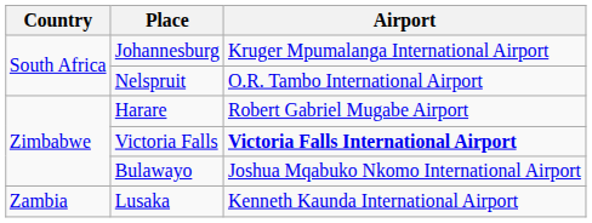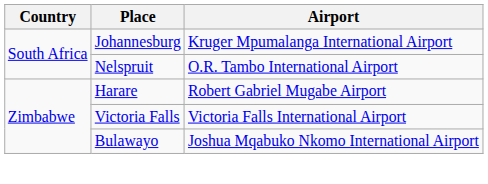Victoria Falls | Airport: bold -> normal
- row: Zambia | Lusaka | Kenneth Kaunda International Airport
